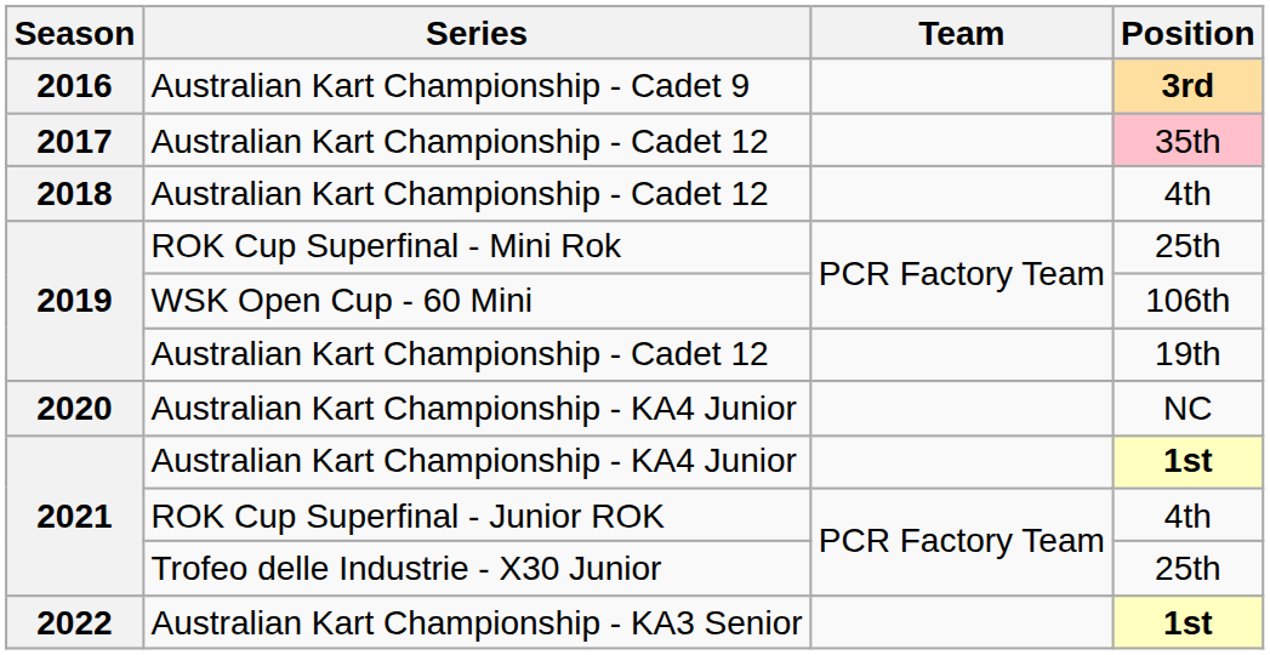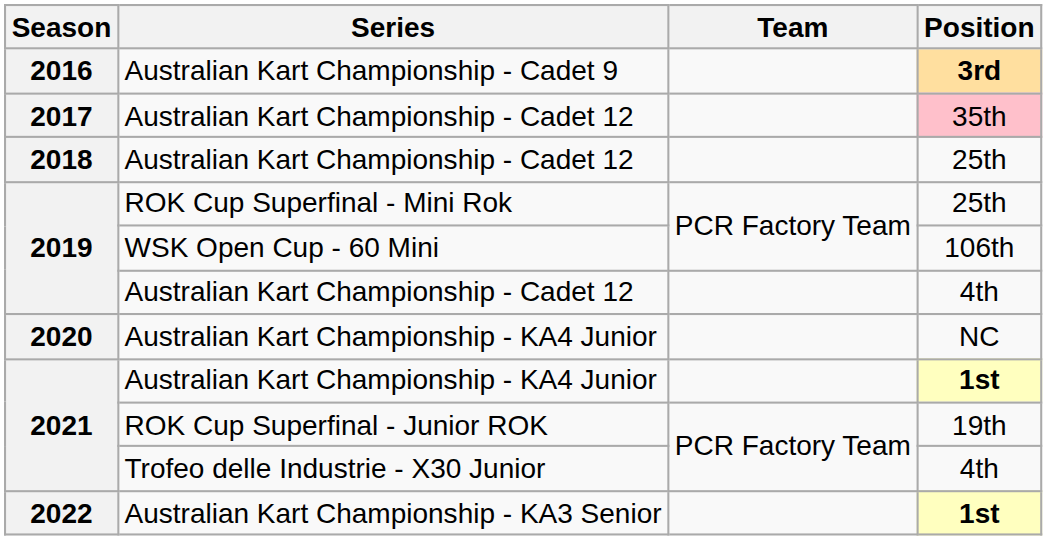2018 / Australian Kart Championship - Cadet 12 | Position: 4th -> 25th
2019 / Australian Kart Championship - Cadet 12 | Position: 19th -> 4th
ROK Cup Superfinal - Junior ROK | Position: 4th -> 19th
Trofeo delle Industrie - X30 Junior | Position: 25th -> 4th
